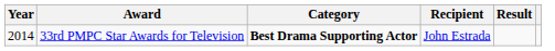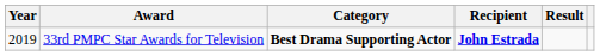33rd PMPC Star Awards for Television | Year: 2014 -> 2019
33rd PMPC Star Awards for Television | Recipient: normal -> bold
